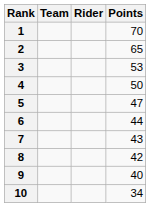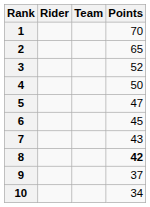columns swapped: Rider <-> Team
3 | Points: 53 -> 52
6 | Points: 44 -> 45
8 | Points: normal -> bold
9 | Points: 40 -> 37
